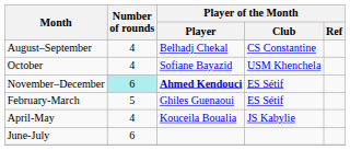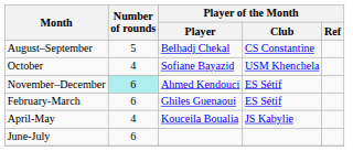August–September | Number of rounds: 4 -> 5
November–December | Player of the Month / Player: bold -> normal
February-March | Number of rounds: 5 -> 6
